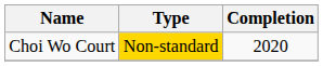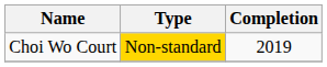Choi Wo Court | Completion: 2020 -> 2019
